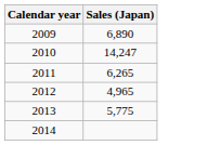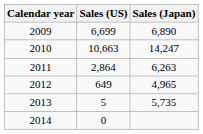+ column: Sales (US) | 6,699 | 10,663 | 2,864 | 649 | 5 | 0
2011 | Sales (Japan): 6,265 -> 6,263
2013 | Sales (Japan): 5,775 -> 5,735
